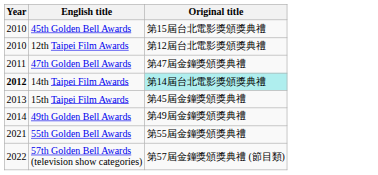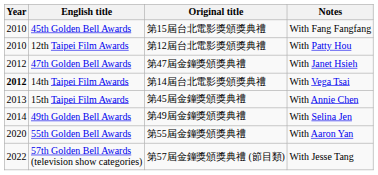+ column: Notes | With Fang Fangfang | With Patty Hou | With Janet Hsieh | With Vega Tsai | With Annie Chen | With Selina Jen | With Aaron Yan | With Jesse Tang
47th Golden Bell Awards | Year: 2011 -> 2012
14th Taipei Film Awards | Original title: paleturquoise background -> no background
55th Golden Bell Awards | Year: 2021 -> 2020
